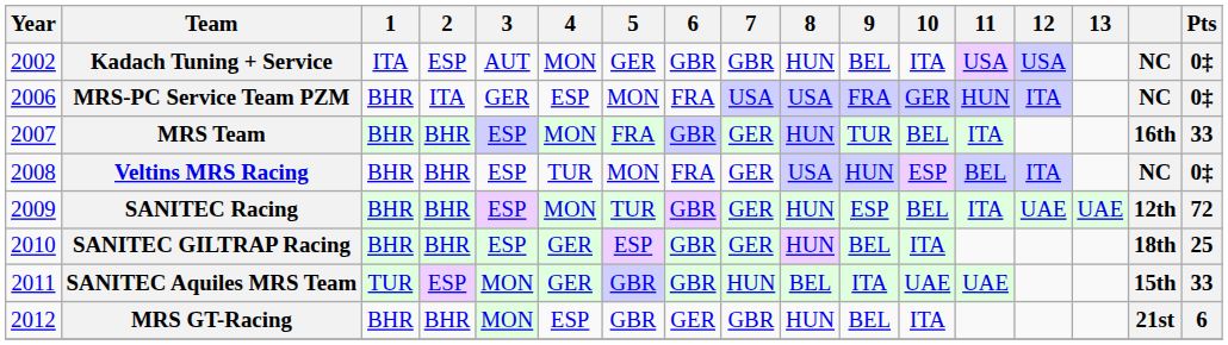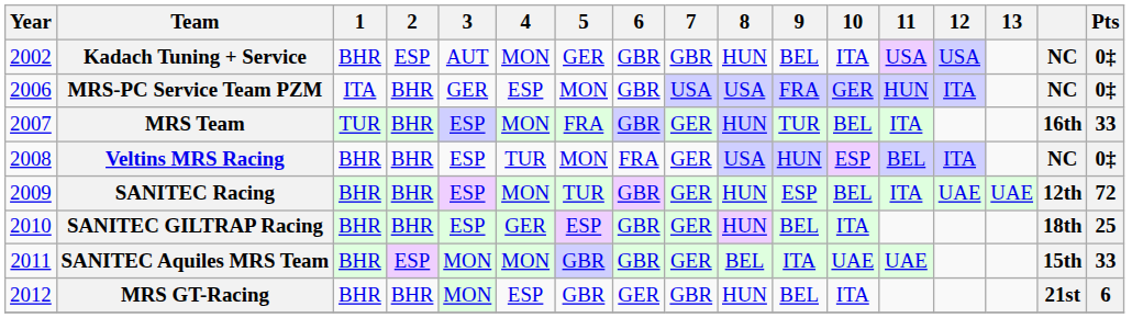Kadach Tuning + Service | 1: ITA -> BHR
MRS-PC Service Team PZM | 1: BHR -> ITA
MRS-PC Service Team PZM | 2: ITA -> BHR
MRS-PC Service Team PZM | 6: FRA -> GBR
MRS Team | 1: BHR -> TUR
SANITEC Aquiles MRS Team | 1: TUR -> BHR
SANITEC Aquiles MRS Team | 4: GER -> MON
SANITEC Aquiles MRS Team | 7: HUN -> GER
